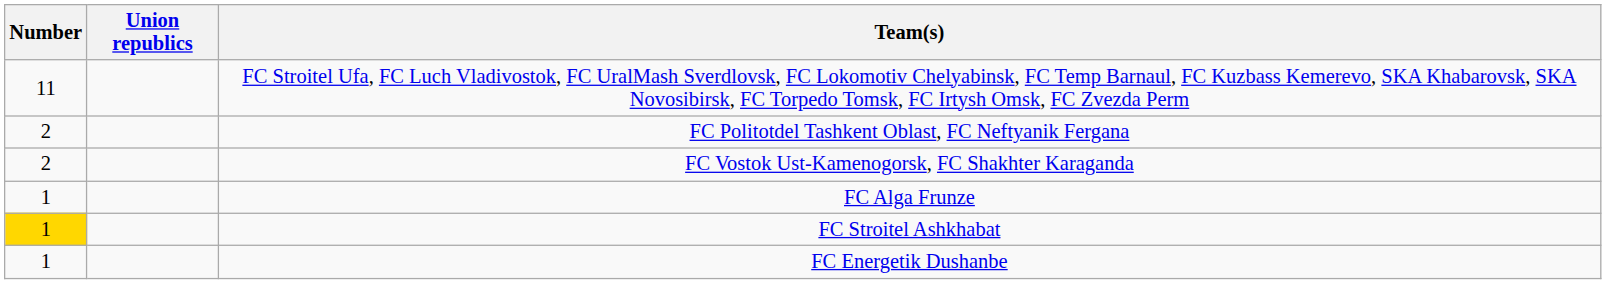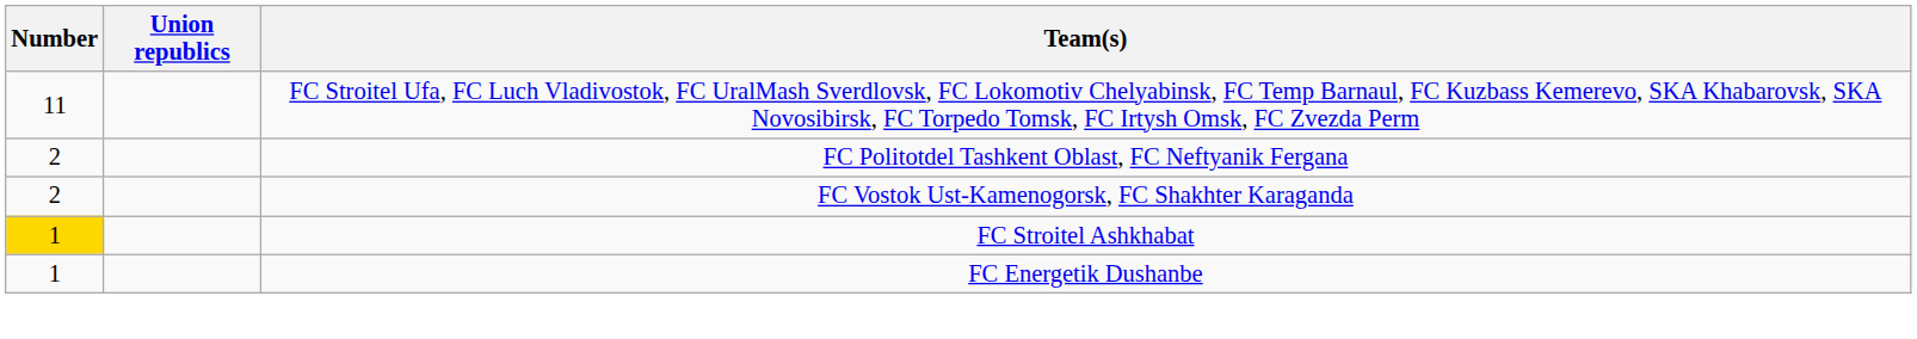- row: 1 | FC Alga Frunze
